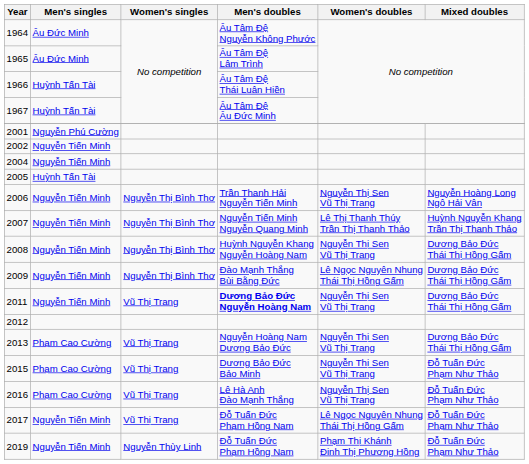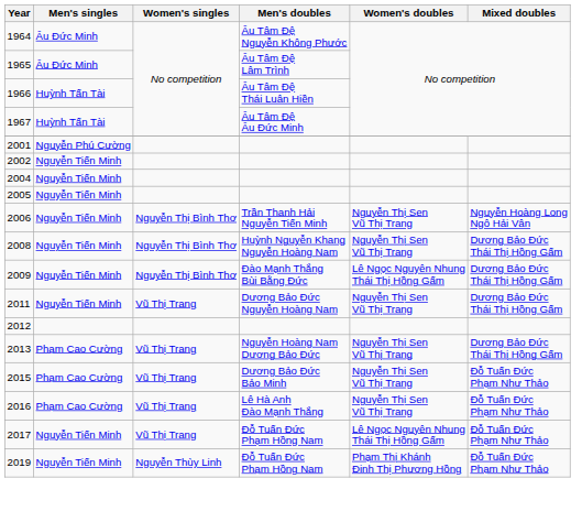2005 | Men's singles: Huỳnh Tấn Tài -> Nguyễn Tiến Minh
- row: 2007 | Nguyễn Tiến Minh | Nguyễn Thị Bình Thơ | Nguyễn Tiến Minh Nguyễn Quang Minh | Lê Thị Thanh Thúy Trần Thị Thanh Thảo | Huỳnh Nguyễn Khang Trần Thị Thanh Thảo
2011 | Men's doubles: bold -> normal
